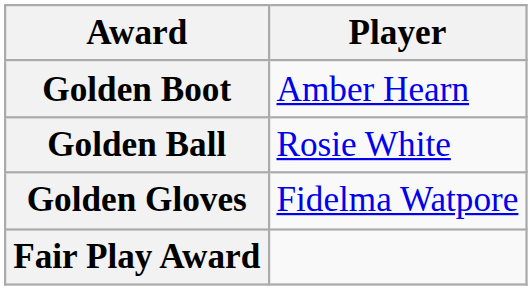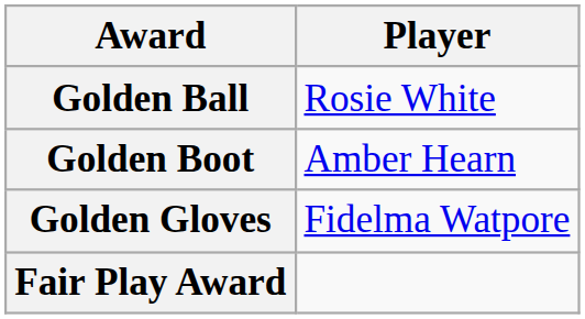rows swapped: Golden Ball <-> Golden Boot
